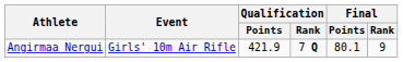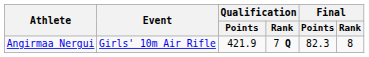Angirmaa Nergui | Final / Points: 80.1 -> 82.3
Angirmaa Nergui | Final / Rank: 9 -> 8
